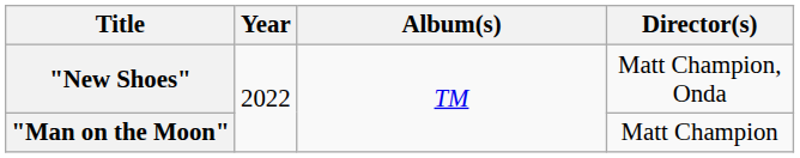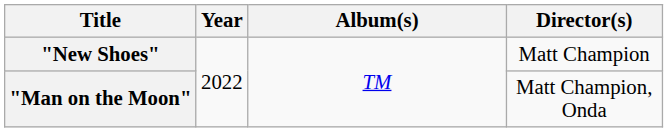"New Shoes" | Director(s): Matt Champion, Onda -> Matt Champion
"Man on the Moon" | Director(s): Matt Champion -> Matt Champion, Onda
